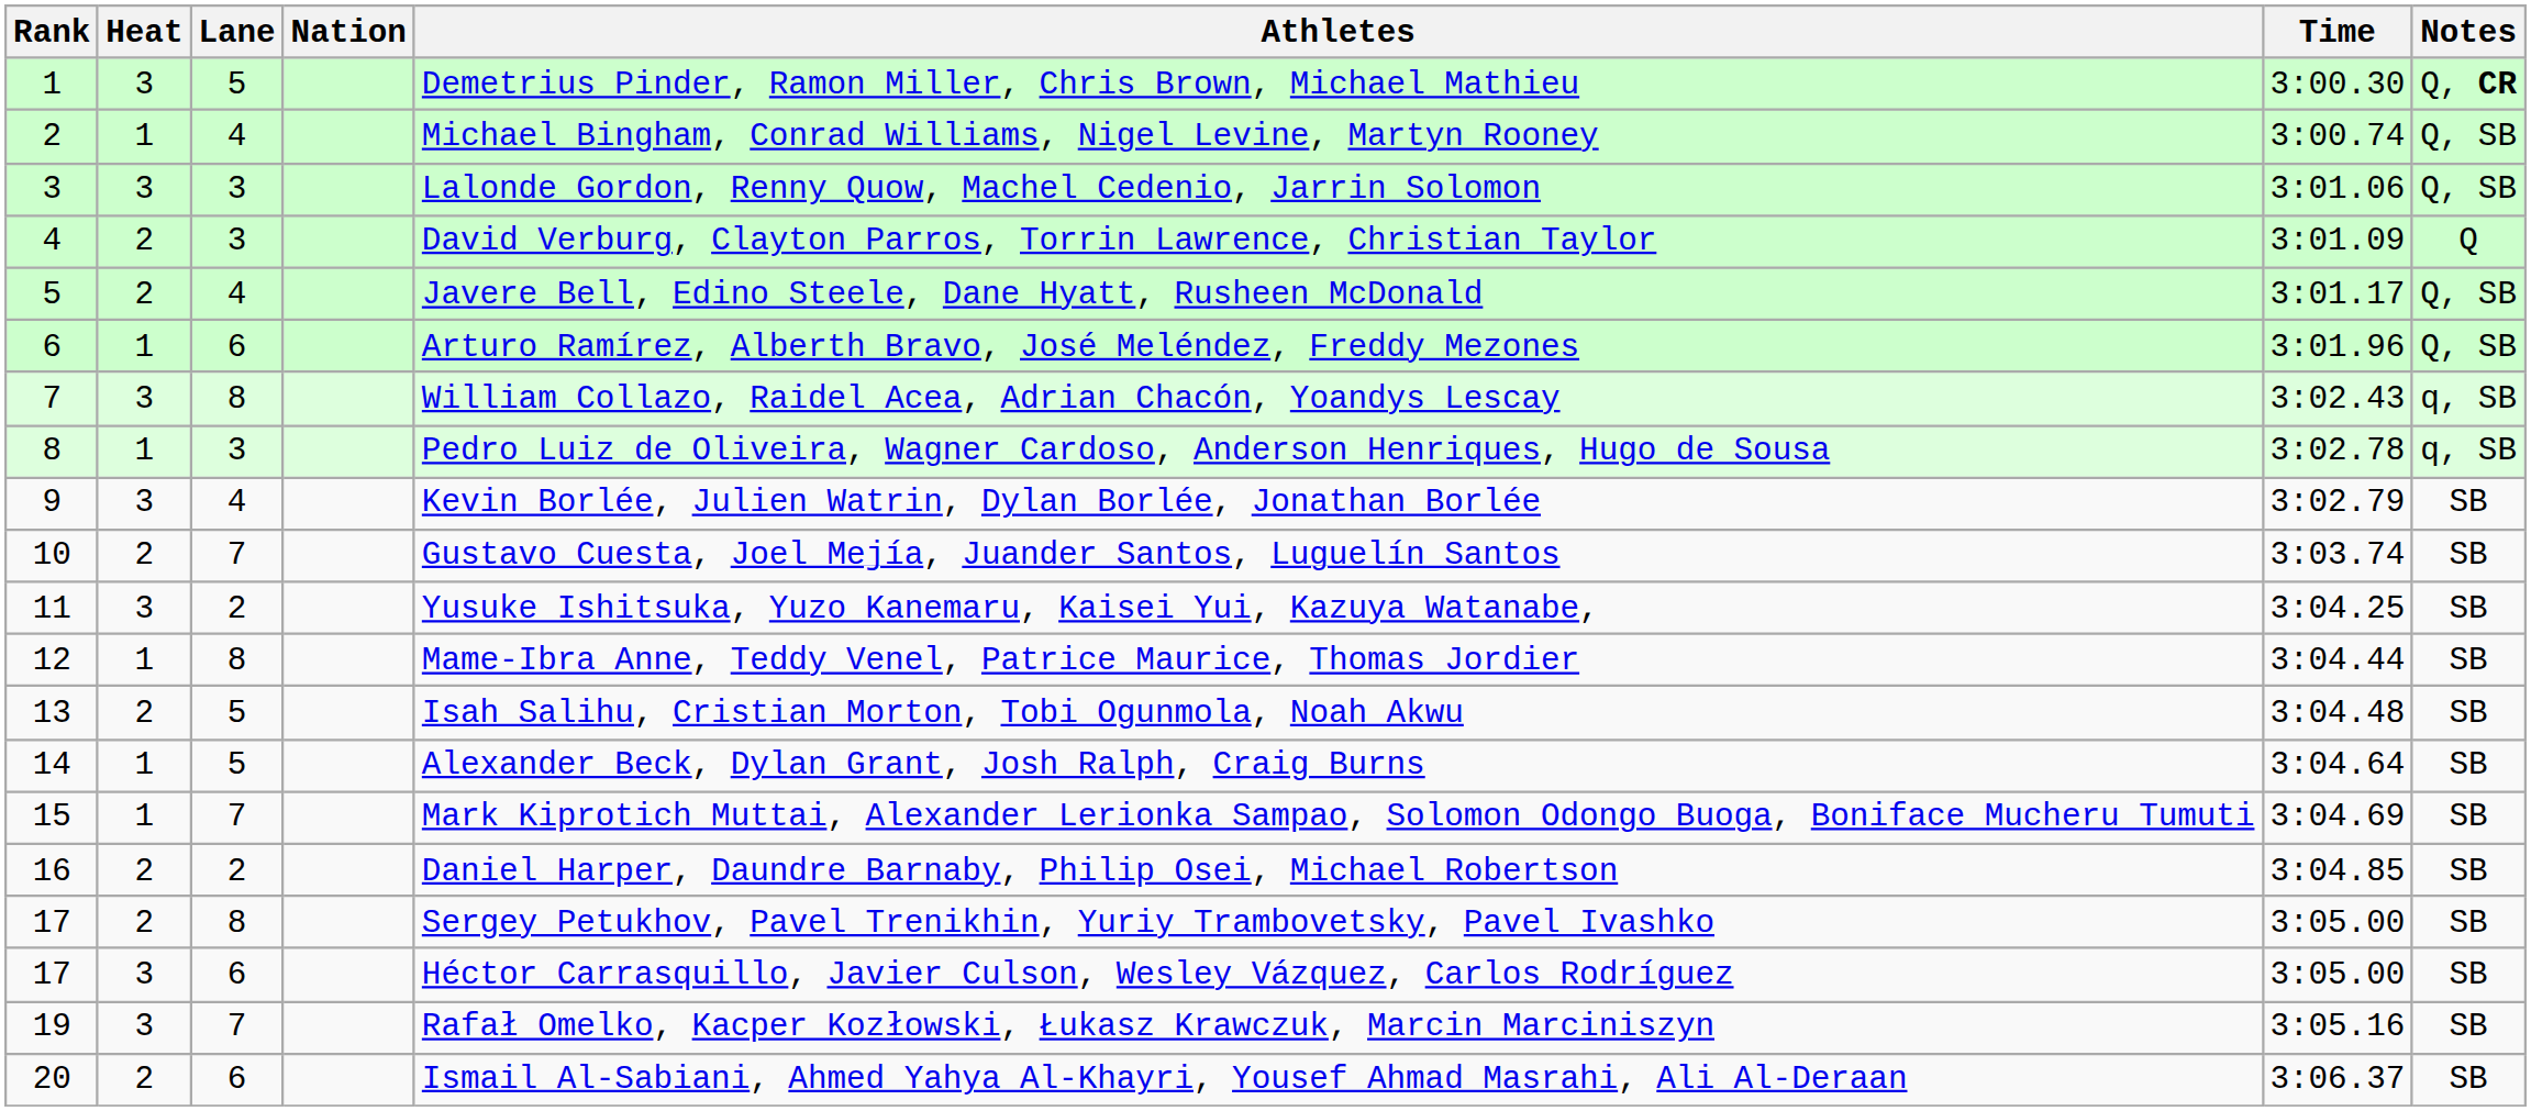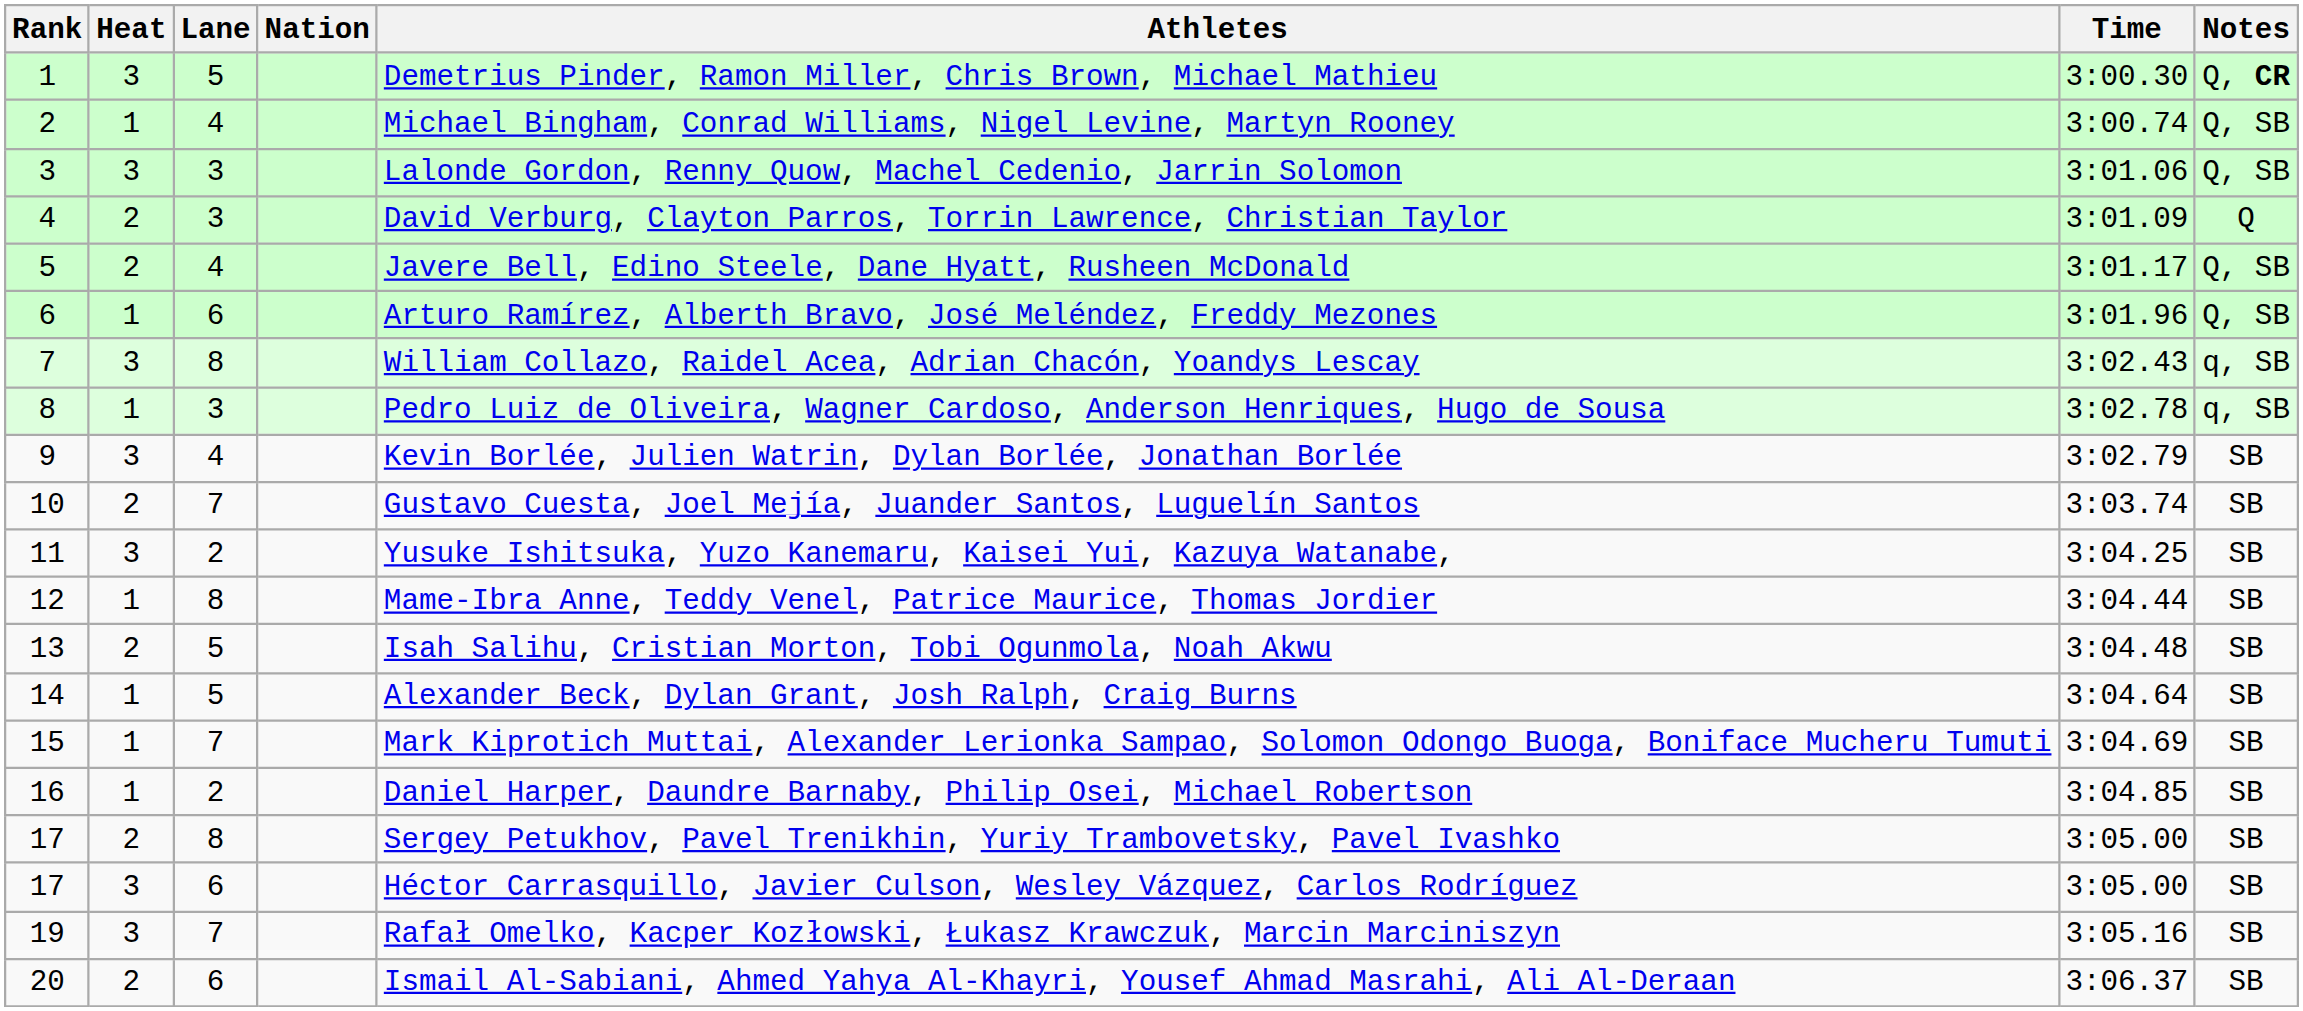16 | Heat: 2 -> 1
